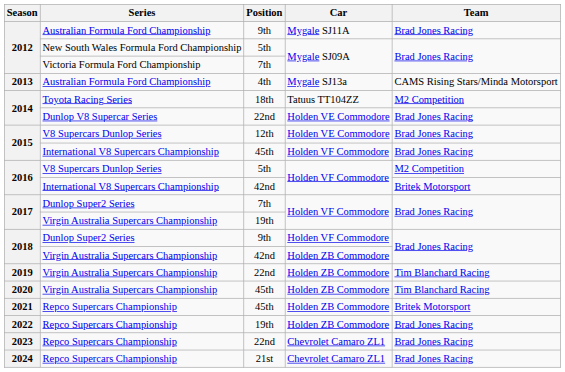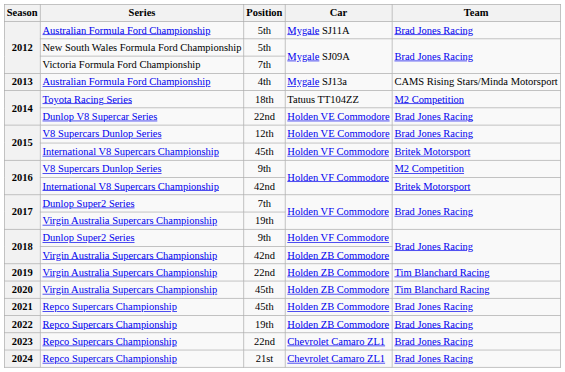2012 / Australian Formula Ford Championship | Position: 9th -> 5th
2015 / International V8 Supercars Championship | Team: Brad Jones Racing -> Britek Motorsport
2016 / V8 Supercars Dunlop Series | Position: 5th -> 9th
2021 | Team: Britek Motorsport -> Brad Jones Racing
